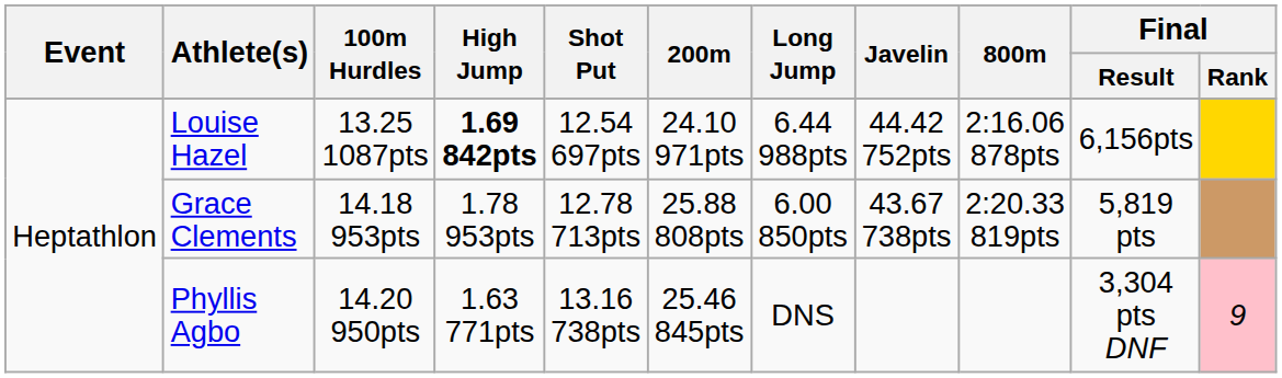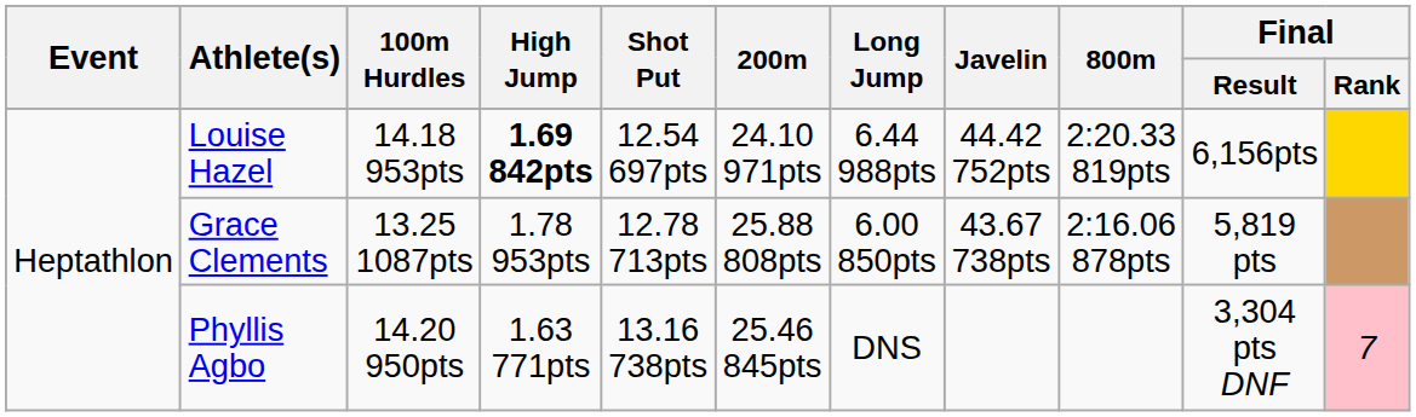Louise Hazel | 100m Hurdles: 13.25 1087pts -> 14.18 953pts
Louise Hazel | 800m: 2:16.06 878pts -> 2:20.33 819pts
Grace Clements | 100m Hurdles: 14.18 953pts -> 13.25 1087pts
Grace Clements | 800m: 2:20.33 819pts -> 2:16.06 878pts
Phyllis Agbo | Final / Rank: 9 -> 7
